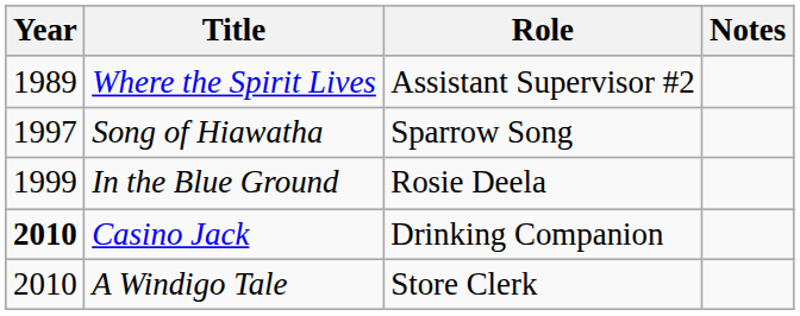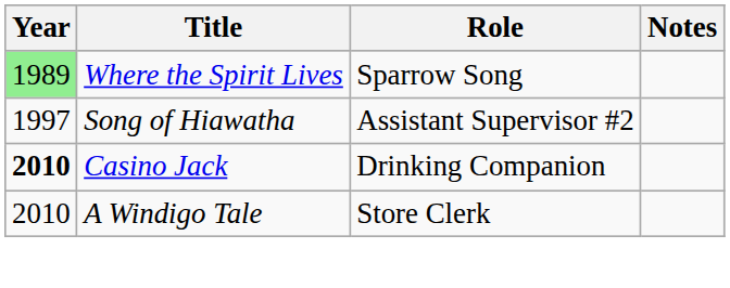Where the Spirit Lives | Year: no background -> lightgreen background
Where the Spirit Lives | Role: Assistant Supervisor #2 -> Sparrow Song
Song of Hiawatha | Role: Sparrow Song -> Assistant Supervisor #2
- row: 1999 | In the Blue Ground | Rosie Deela
